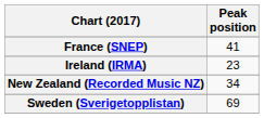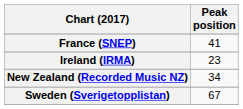Sweden (Sverigetopplistan) | Peak position: 69 -> 67
